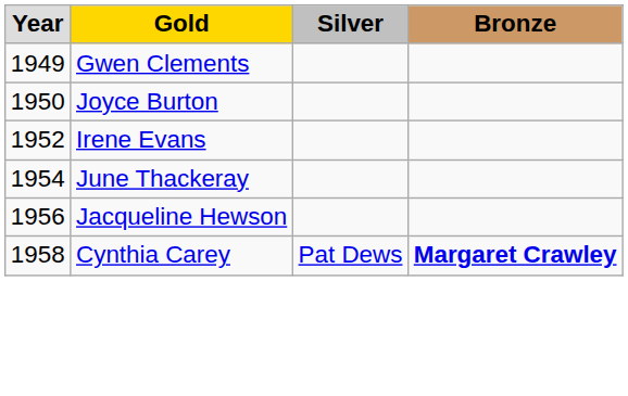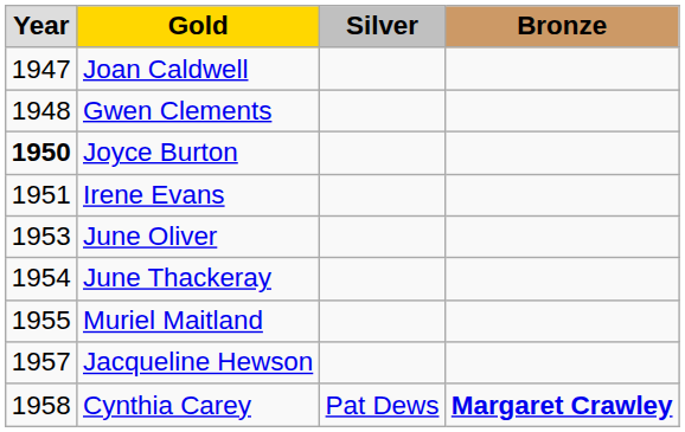+ row: 1947 | Joan Caldwell
Gwen Clements | column 1: 1949 -> 1948
Joyce Burton | column 1: normal -> bold
Irene Evans | column 1: 1952 -> 1951
+ row: 1953 | June Oliver
+ row: 1955 | Muriel Maitland
Jacqueline Hewson | column 1: 1956 -> 1957
